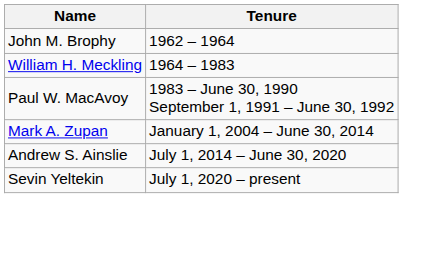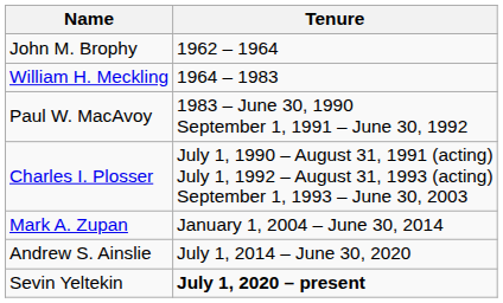+ row: Charles I. Plosser | July 1, 1990 – August 31, 1991 (acting) July 1, 1992 – August 31, 1993 (acting) September 1, 1993 – June 30, 2003
Sevin Yeltekin | Tenure: normal -> bold
